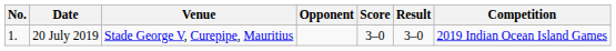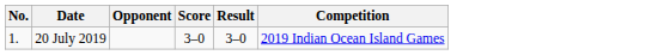- column: Venue | Stade George V, Curepipe, Mauritius
